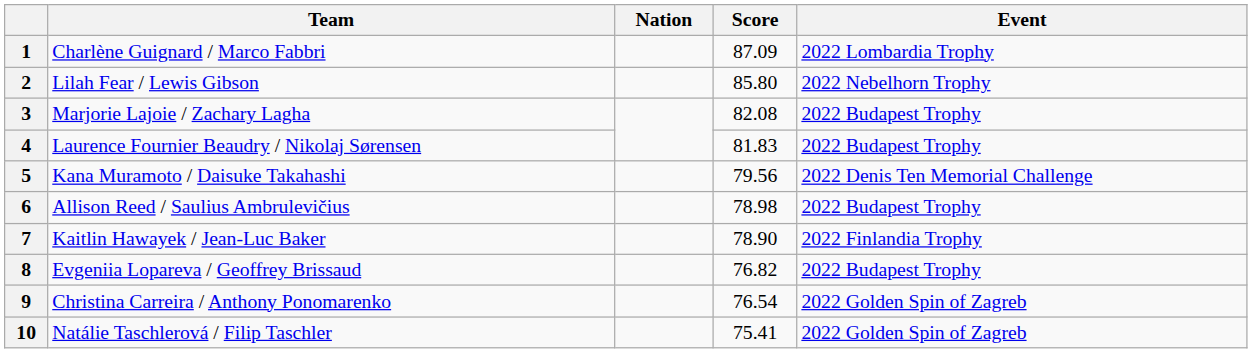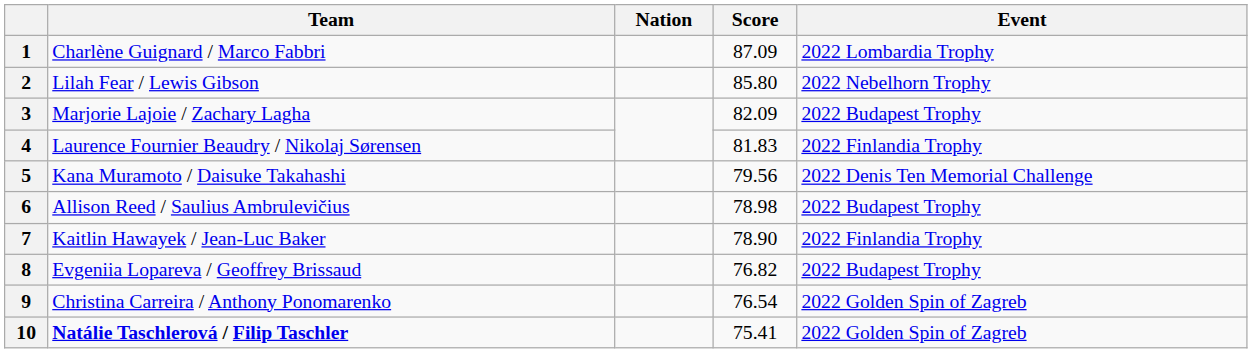3 | Score: 82.08 -> 82.09
4 | Event: 2022 Budapest Trophy -> 2022 Finlandia Trophy
10 | Team: normal -> bold
